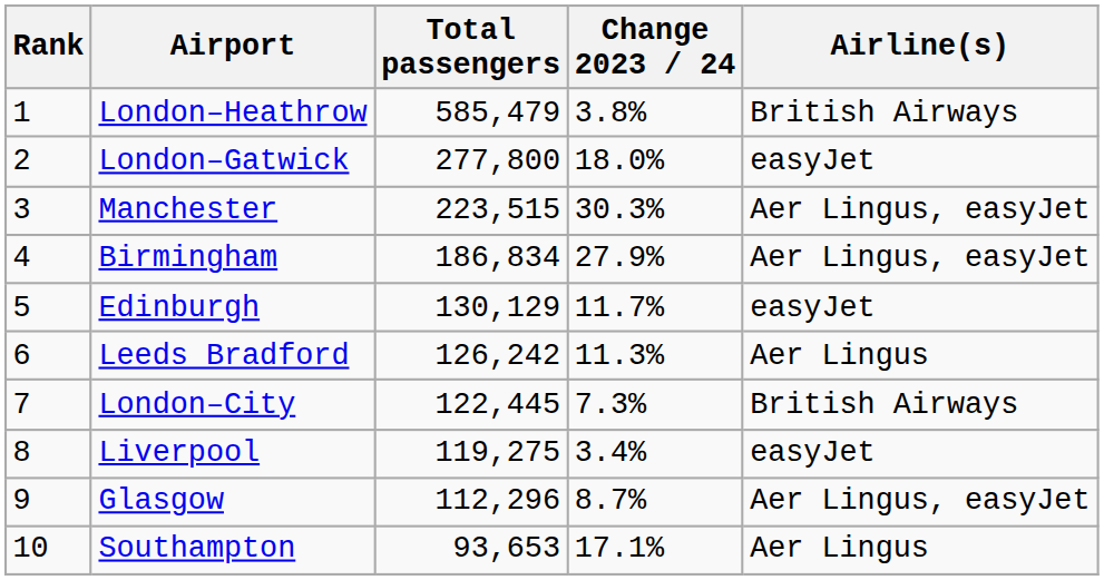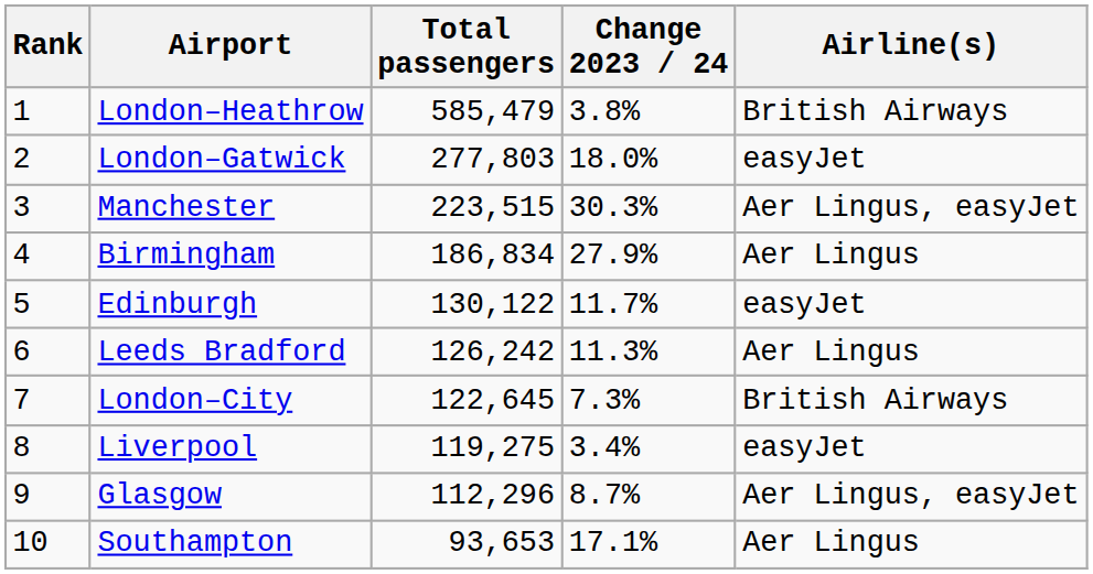London–Gatwick | Total passengers: 277,800 -> 277,803
Birmingham | Airline(s): Aer Lingus, easyJet -> Aer Lingus
Edinburgh | Total passengers: 130,129 -> 130,122
London–City | Total passengers: 122,445 -> 122,645
